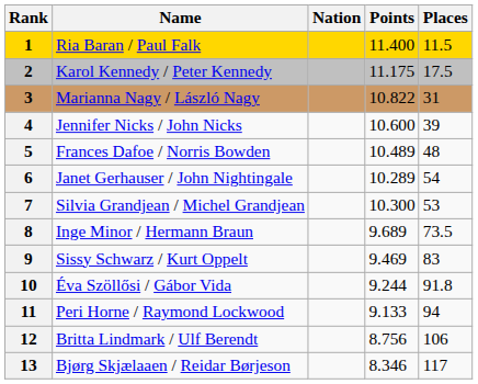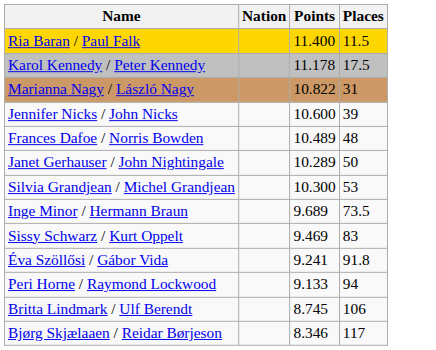- column: Rank | 1 | 2 | 3 | 4 | 5 | 6 | 7 | 8 | 9 | 10 | 11 | 12 | 13
Karol Kennedy / Peter Kennedy | Points: 11.175 -> 11.178
Janet Gerhauser / John Nightingale | Places: 54 -> 50
Éva Szöllősi / Gábor Vida | Points: 9.244 -> 9.241
Britta Lindmark / Ulf Berendt | Points: 8.756 -> 8.745
